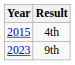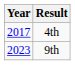4th | Year: 2015 -> 2017
